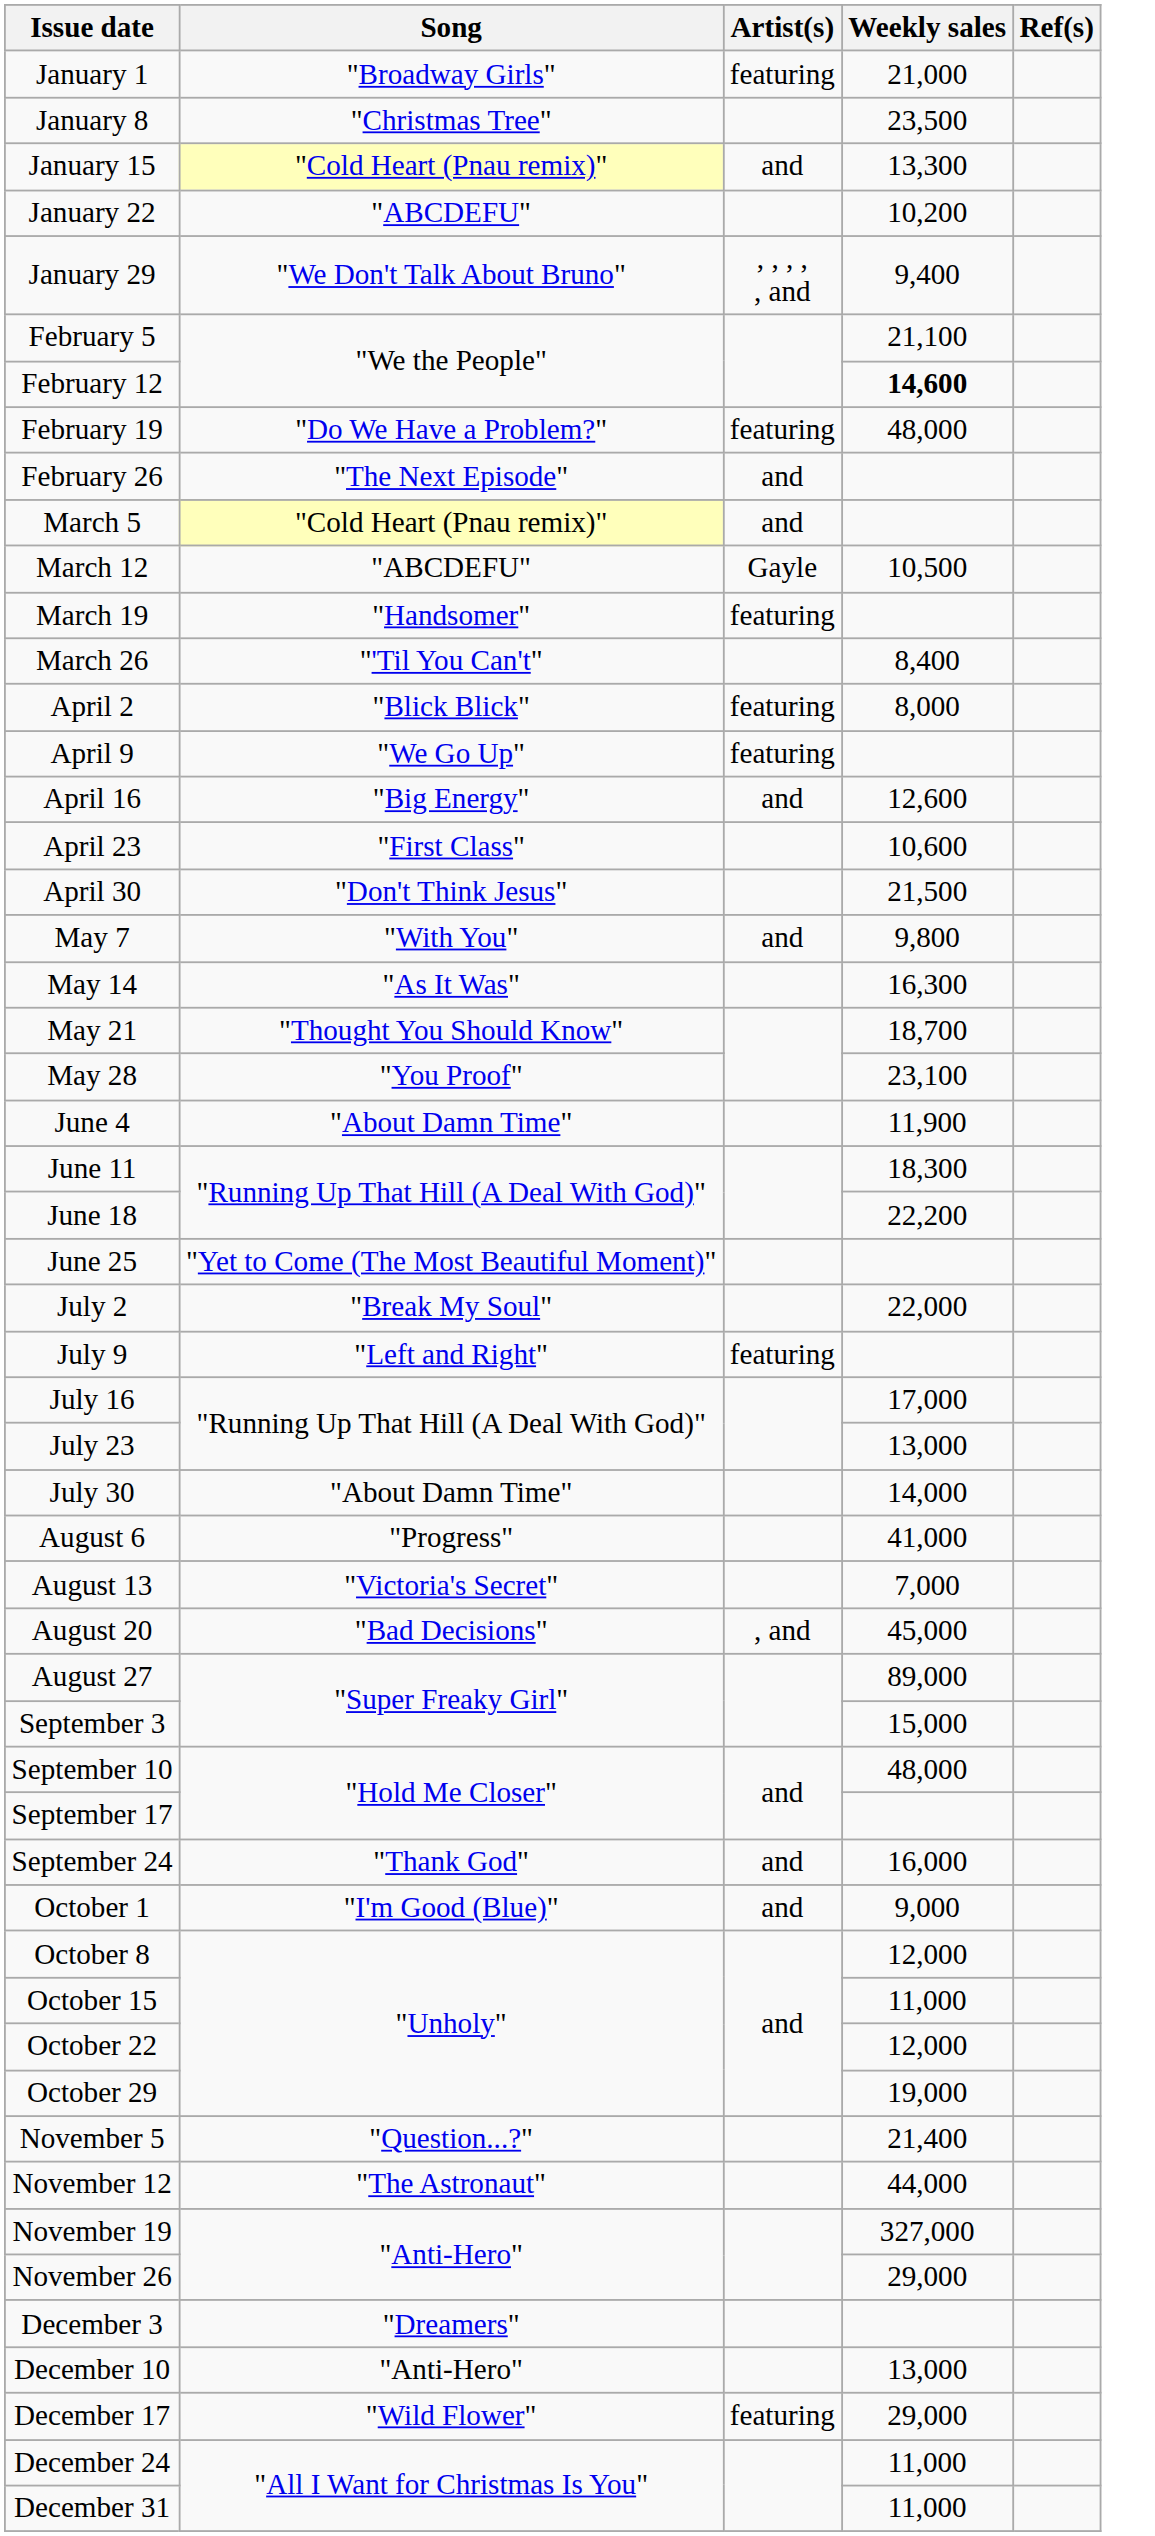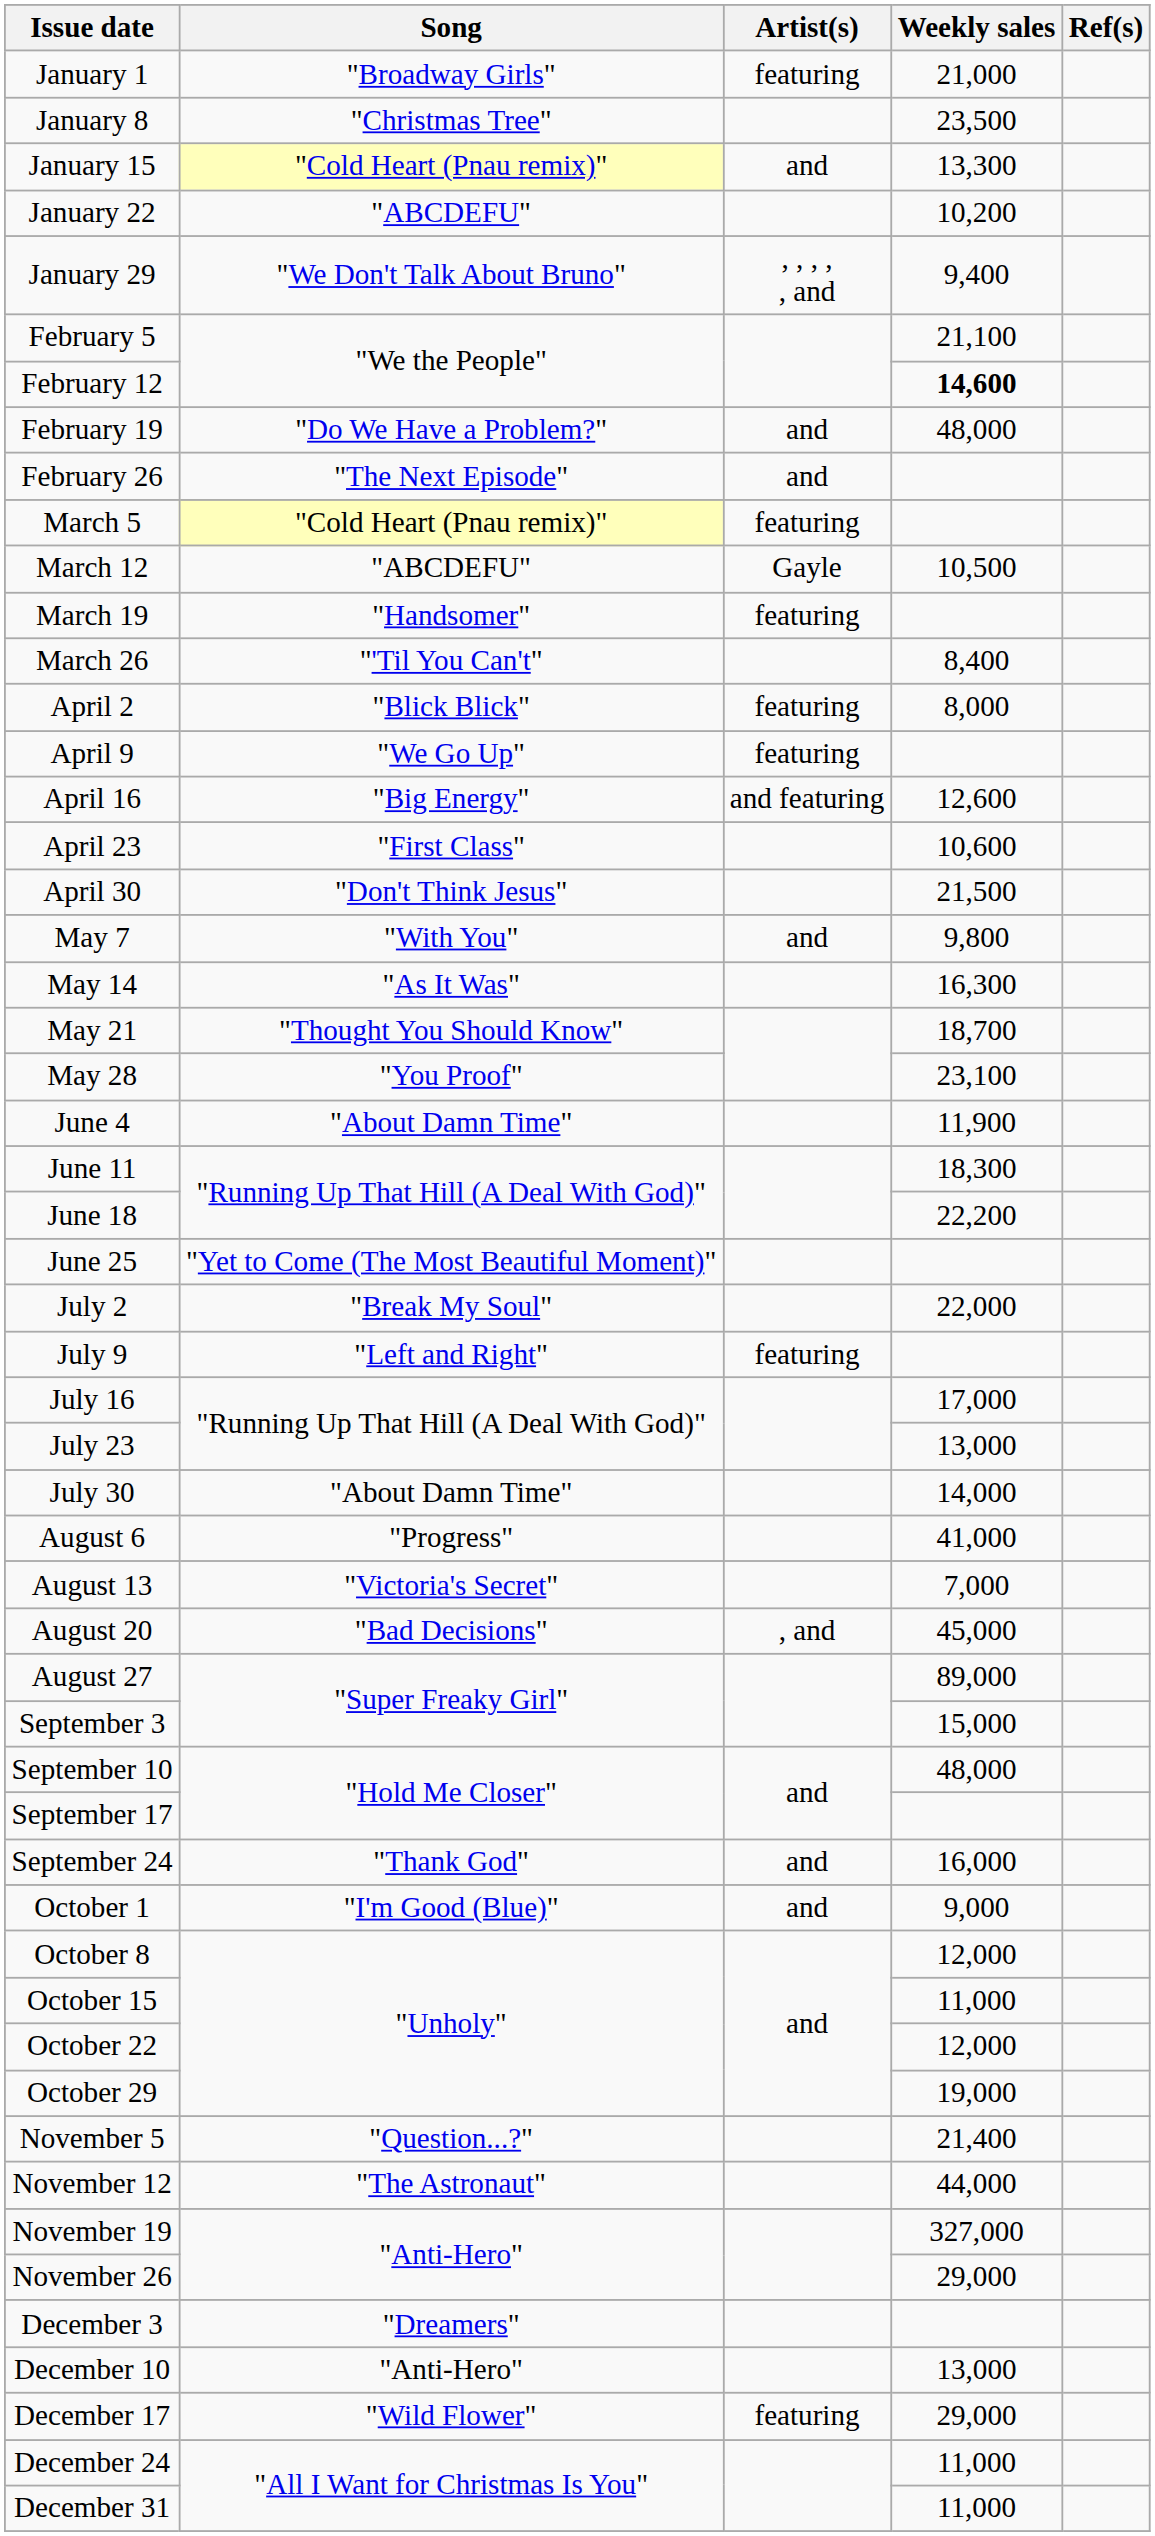February 19 | Artist(s): featuring -> and
March 5 | Artist(s): and -> featuring
April 16 | Artist(s): and -> and featuring
